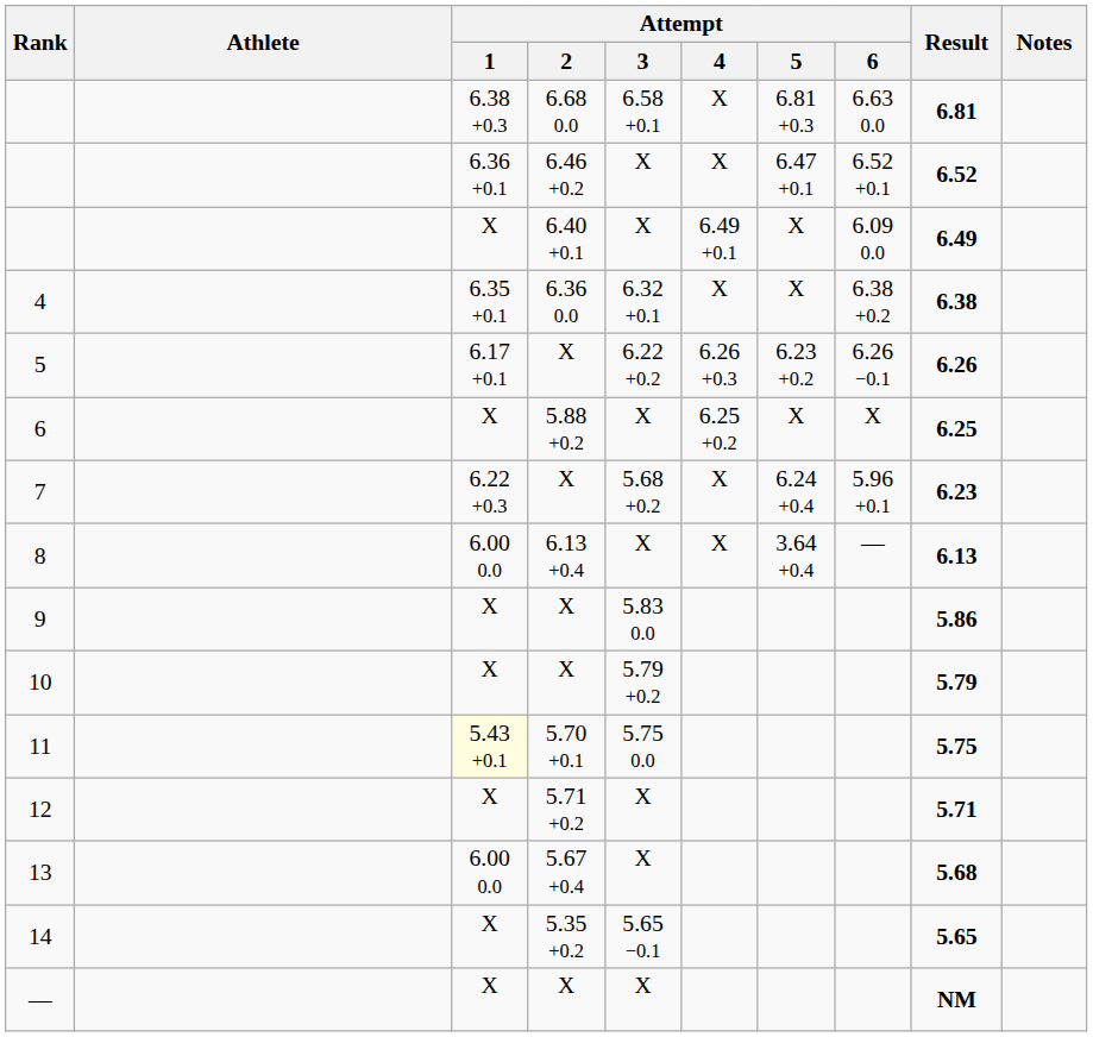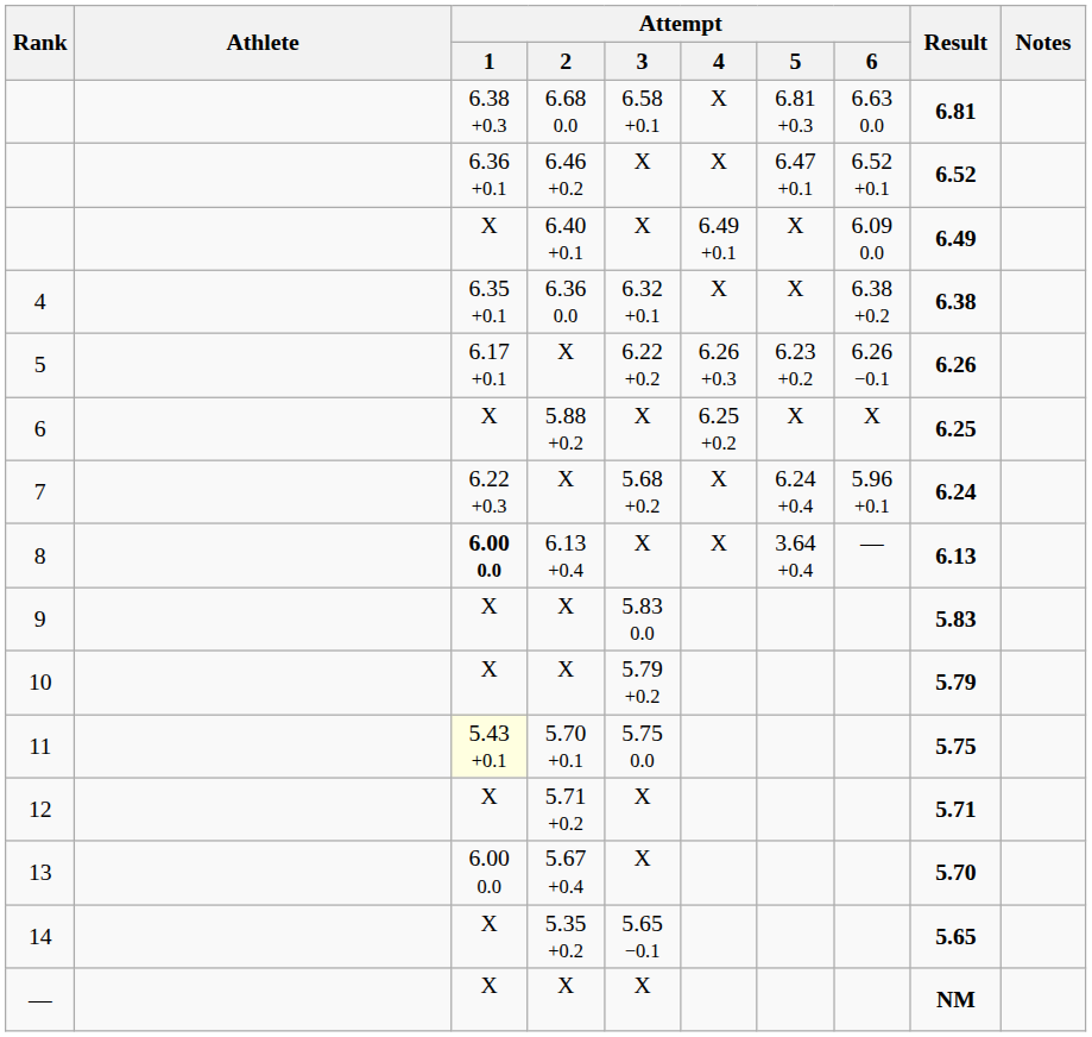7 | Result: 6.23 -> 6.24
8 | Attempt / 1: normal -> bold
9 | Result: 5.86 -> 5.83
13 | Result: 5.68 -> 5.70
